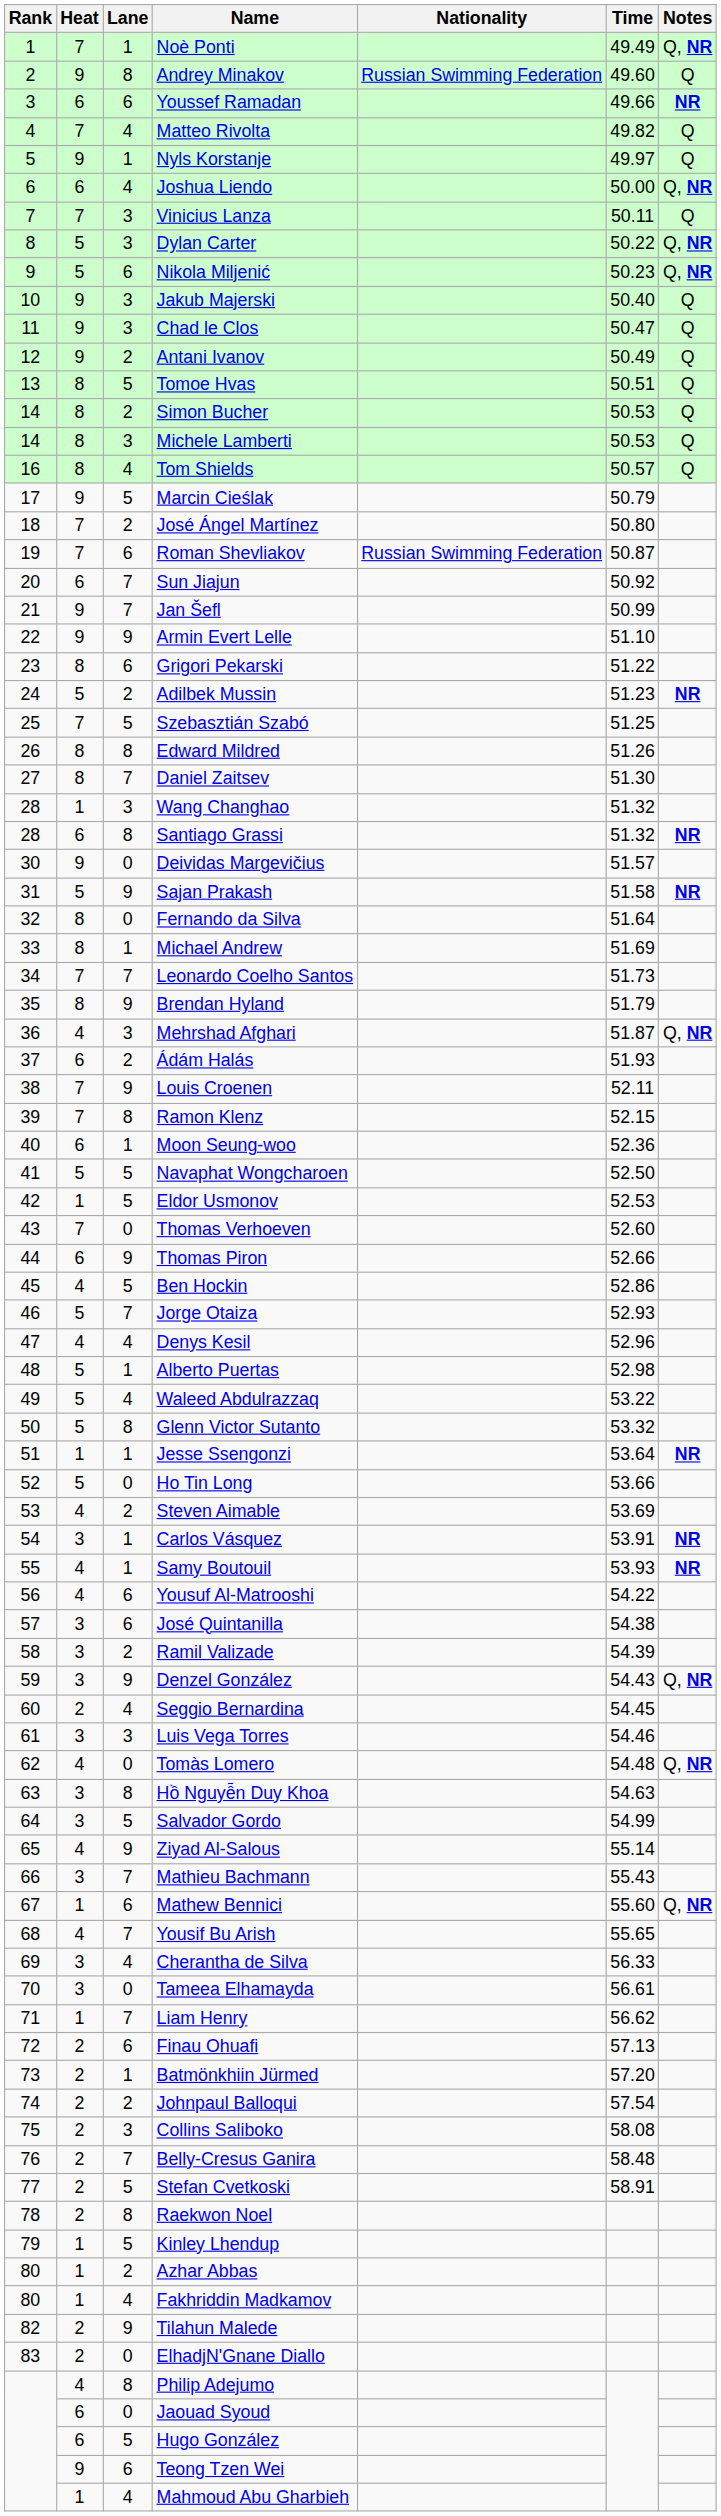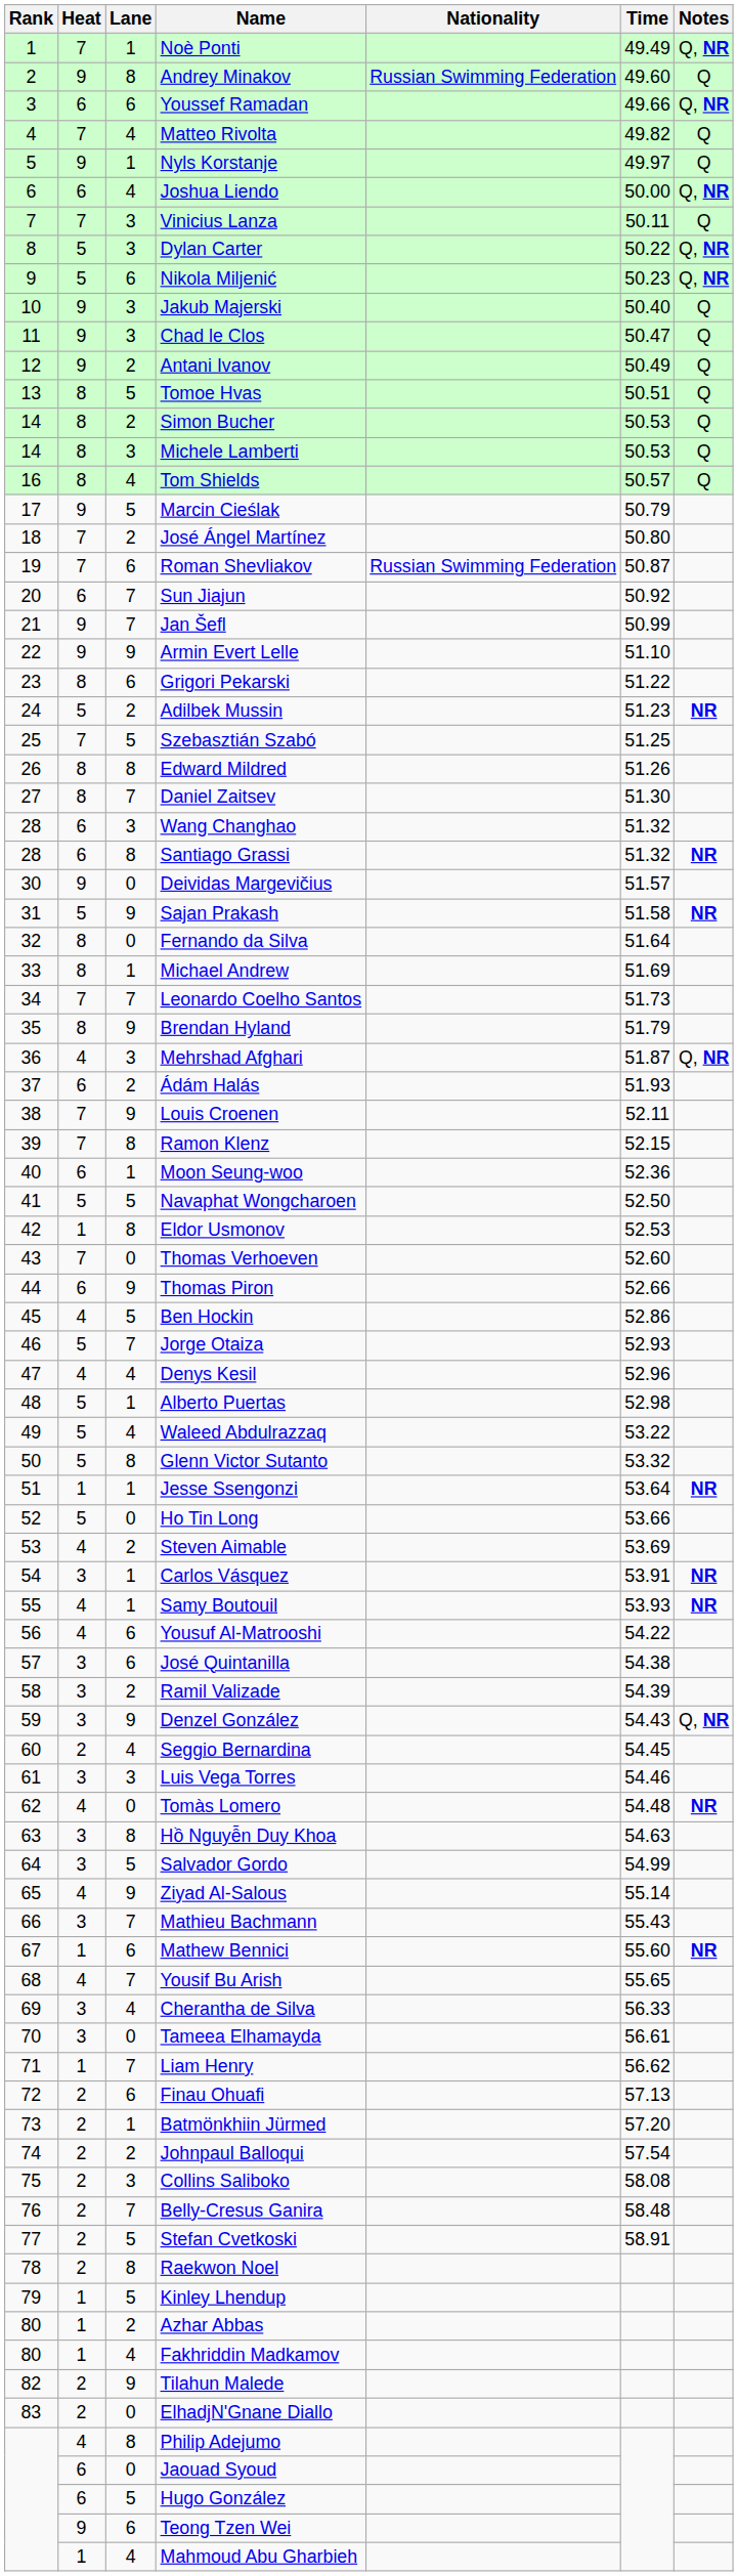Youssef Ramadan | Notes: NR -> Q, NR
Wang Changhao | Heat: 1 -> 6
Eldor Usmonov | Lane: 5 -> 8
Tomàs Lomero | Notes: Q, NR -> NR
Mathew Bennici | Notes: Q, NR -> NR
